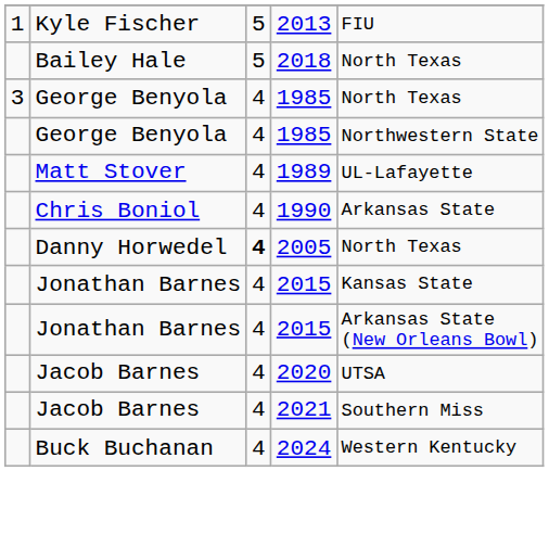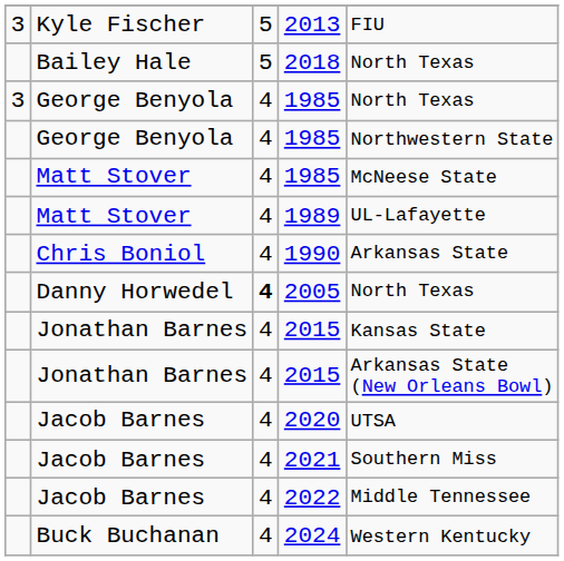2013 | column 1: 1 -> 3
+ row: Matt Stover | 4 | 1985 | McNeese State
+ row: Jacob Barnes | 4 | 2022 | Middle Tennessee
